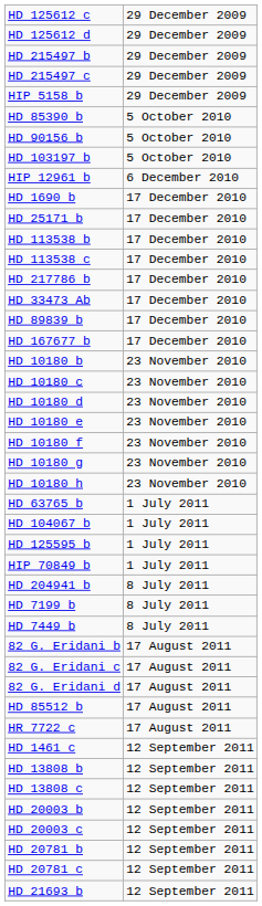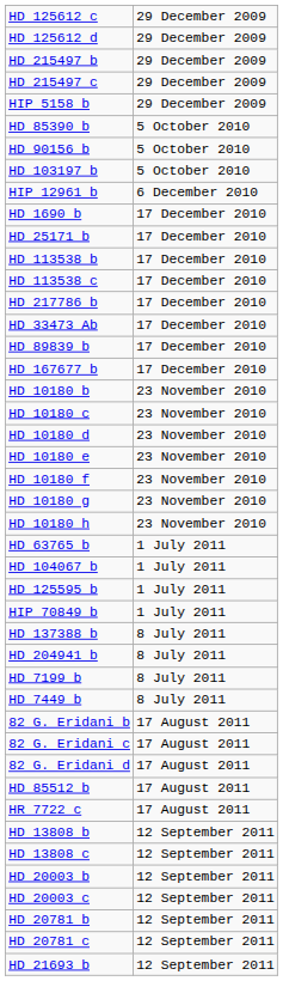+ row: HD 137388 b | 8 July 2011
- row: HD 1461 c | 12 September 2011
